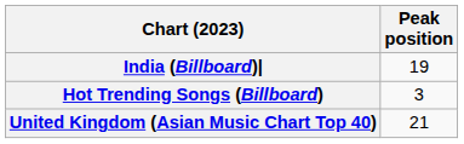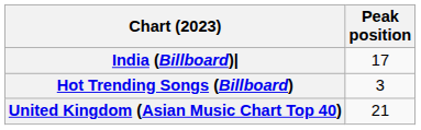India (Billboard)| | Peak position: 19 -> 17
